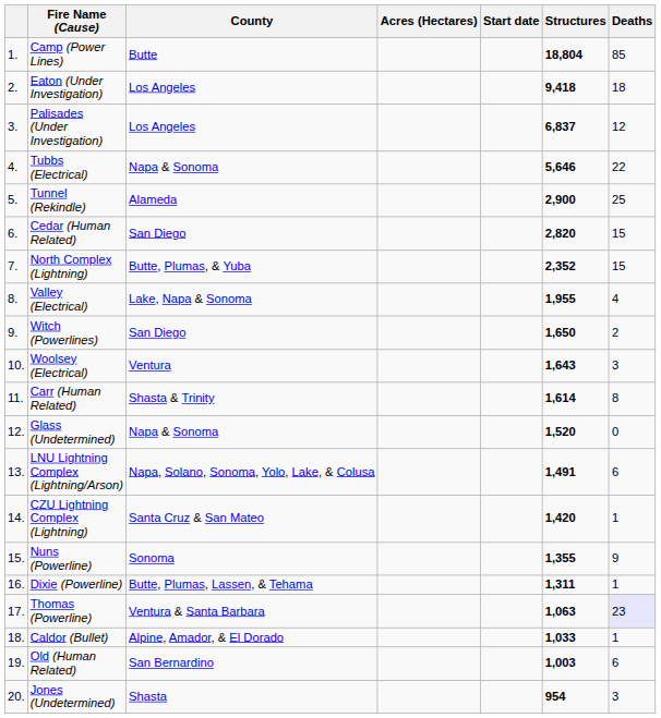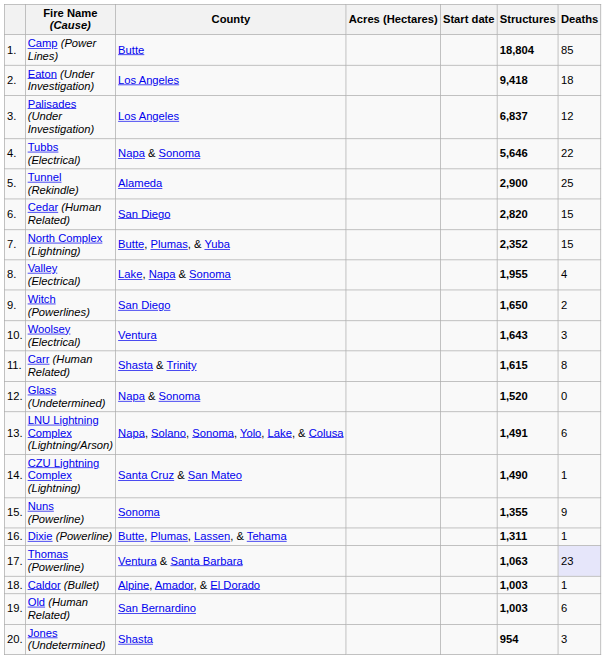Carr (Human Related) | Structures: 1,614 -> 1,615
CZU Lightning Complex (Lightning) | Structures: 1,420 -> 1,490
Caldor (Bullet) | Structures: 1,033 -> 1,003
